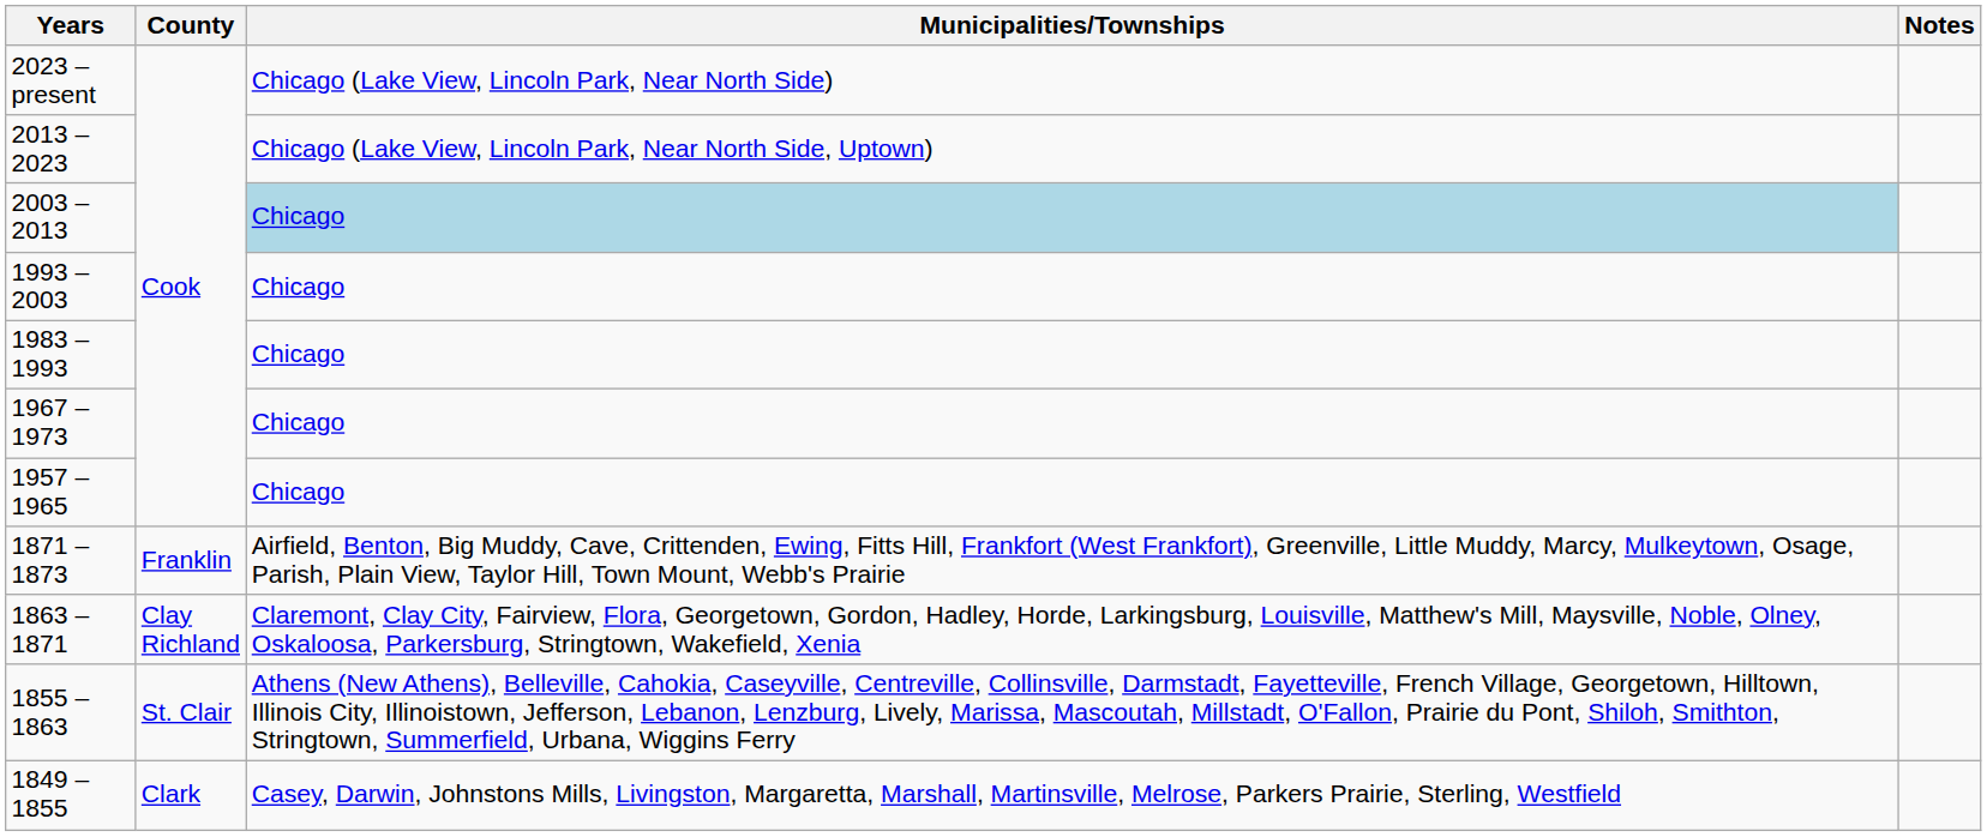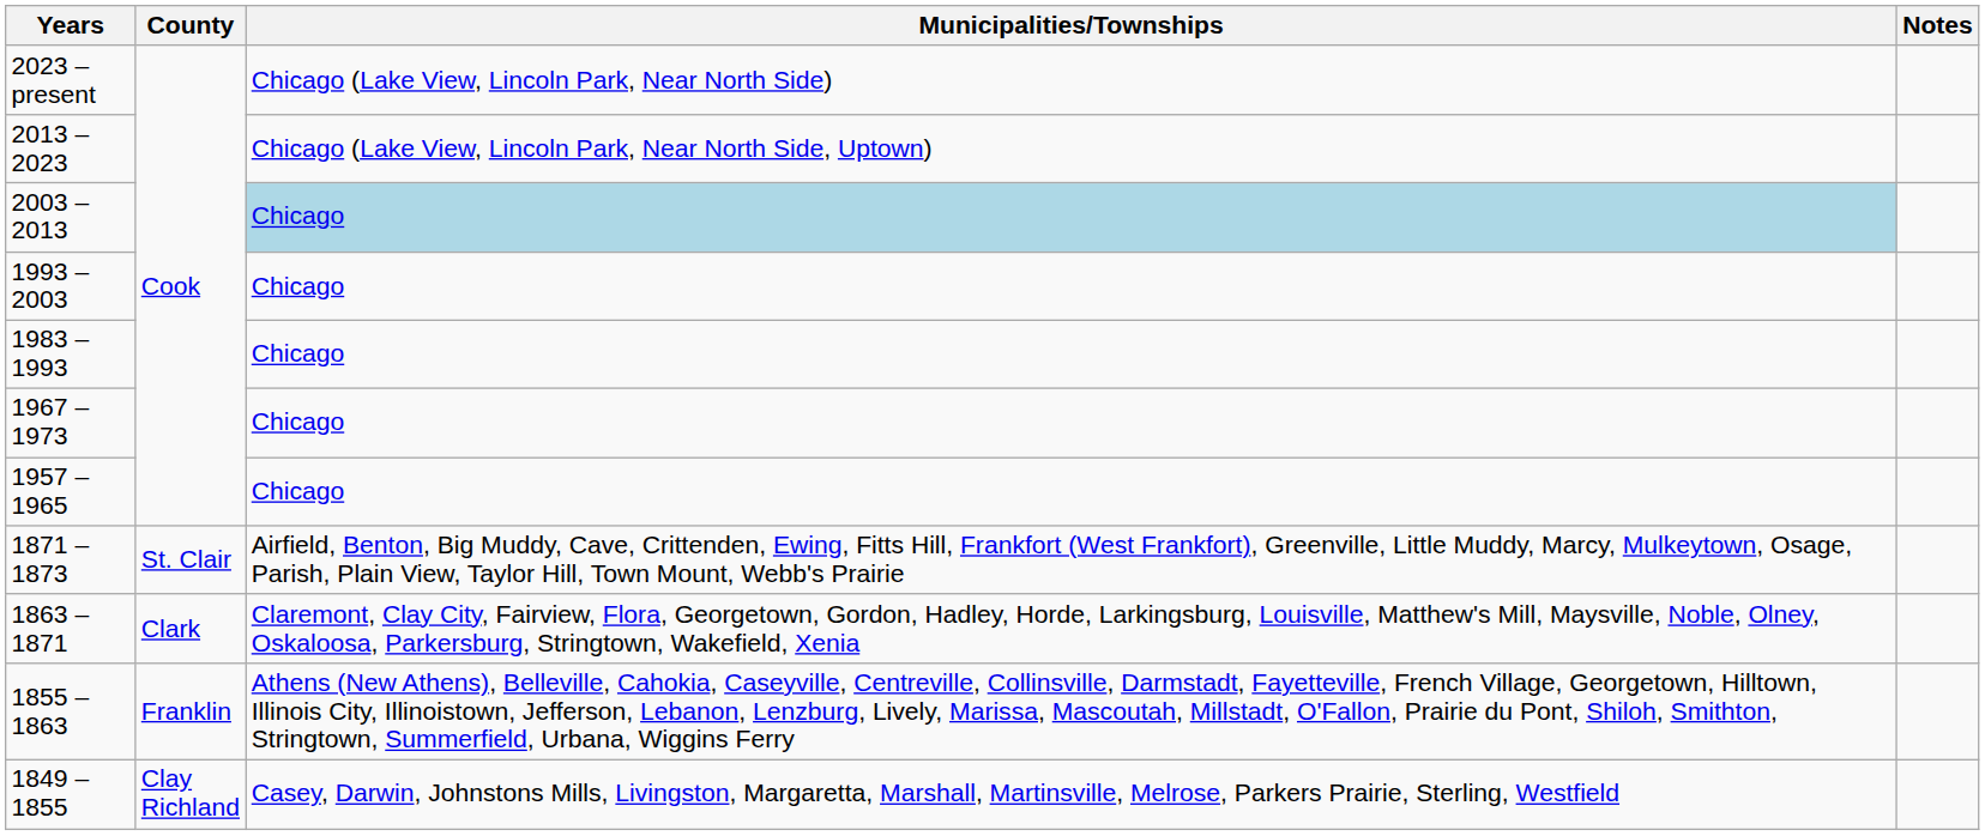1871 – 1873 | County: Franklin -> St. Clair
1863 – 1871 | County: Clay Richland -> Clark
1855 – 1863 | County: St. Clair -> Franklin
1849 – 1855 | County: Clark -> Clay Richland
